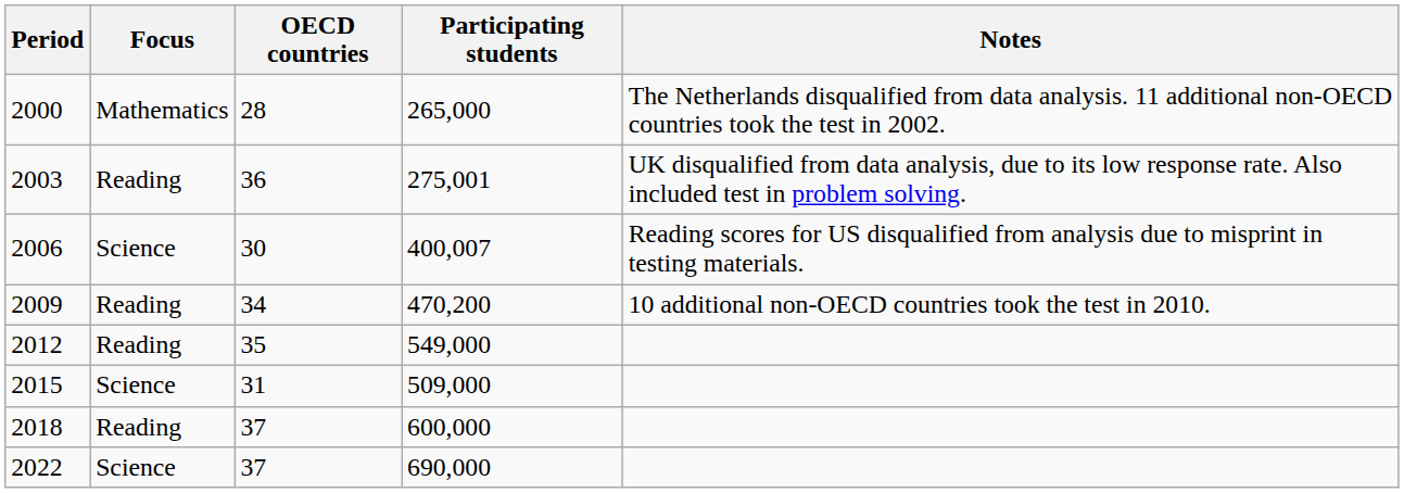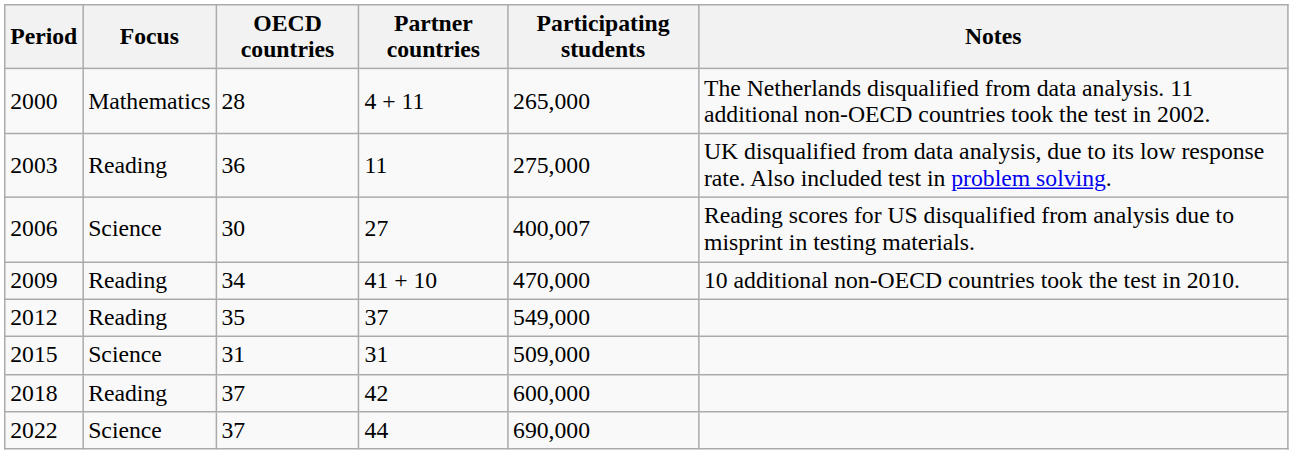+ column: Partner countries | 4 + 11 | 11 | 27 | 41 + 10 | 37 | 31 | 42 | 44
2003 | Participating students: 275,001 -> 275,000
2009 | Participating students: 470,200 -> 470,000
